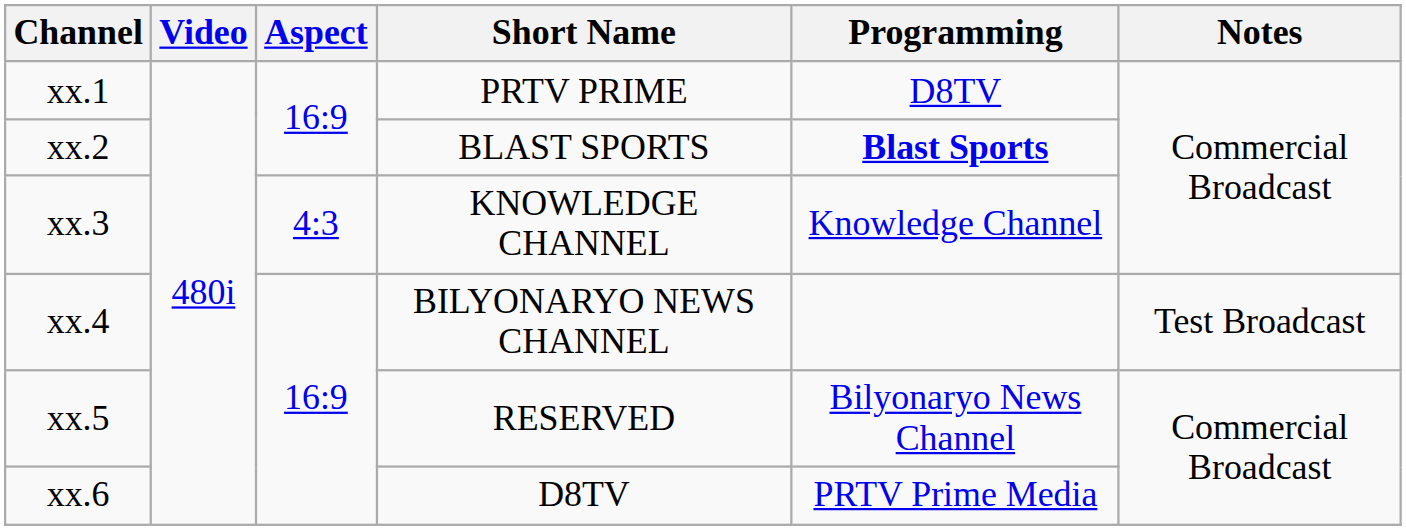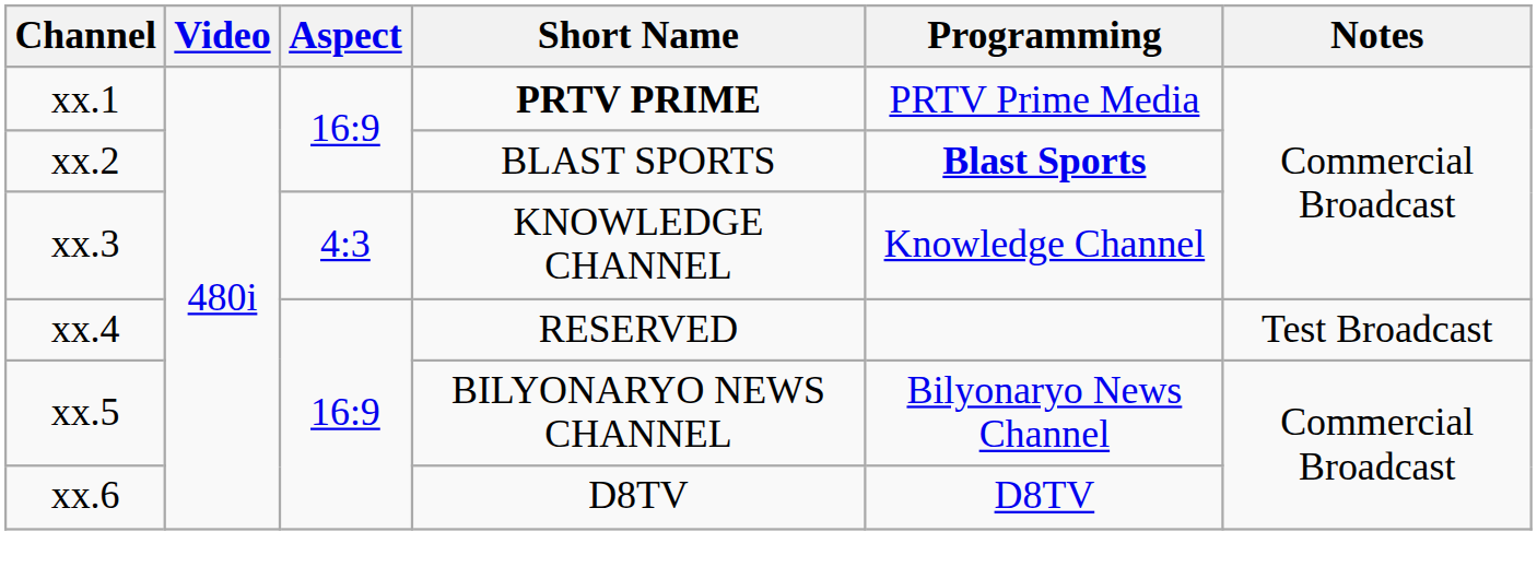xx.1 | Short Name: normal -> bold
xx.1 | Programming: D8TV -> PRTV Prime Media
xx.4 | Short Name: BILYONARYO NEWS CHANNEL -> RESERVED
xx.5 | Short Name: RESERVED -> BILYONARYO NEWS CHANNEL
xx.6 | Programming: PRTV Prime Media -> D8TV
